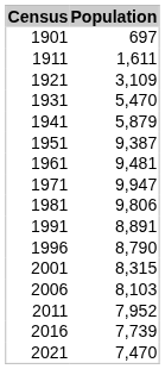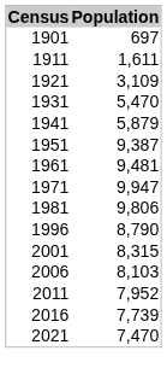- row: 1991 | 8,891
